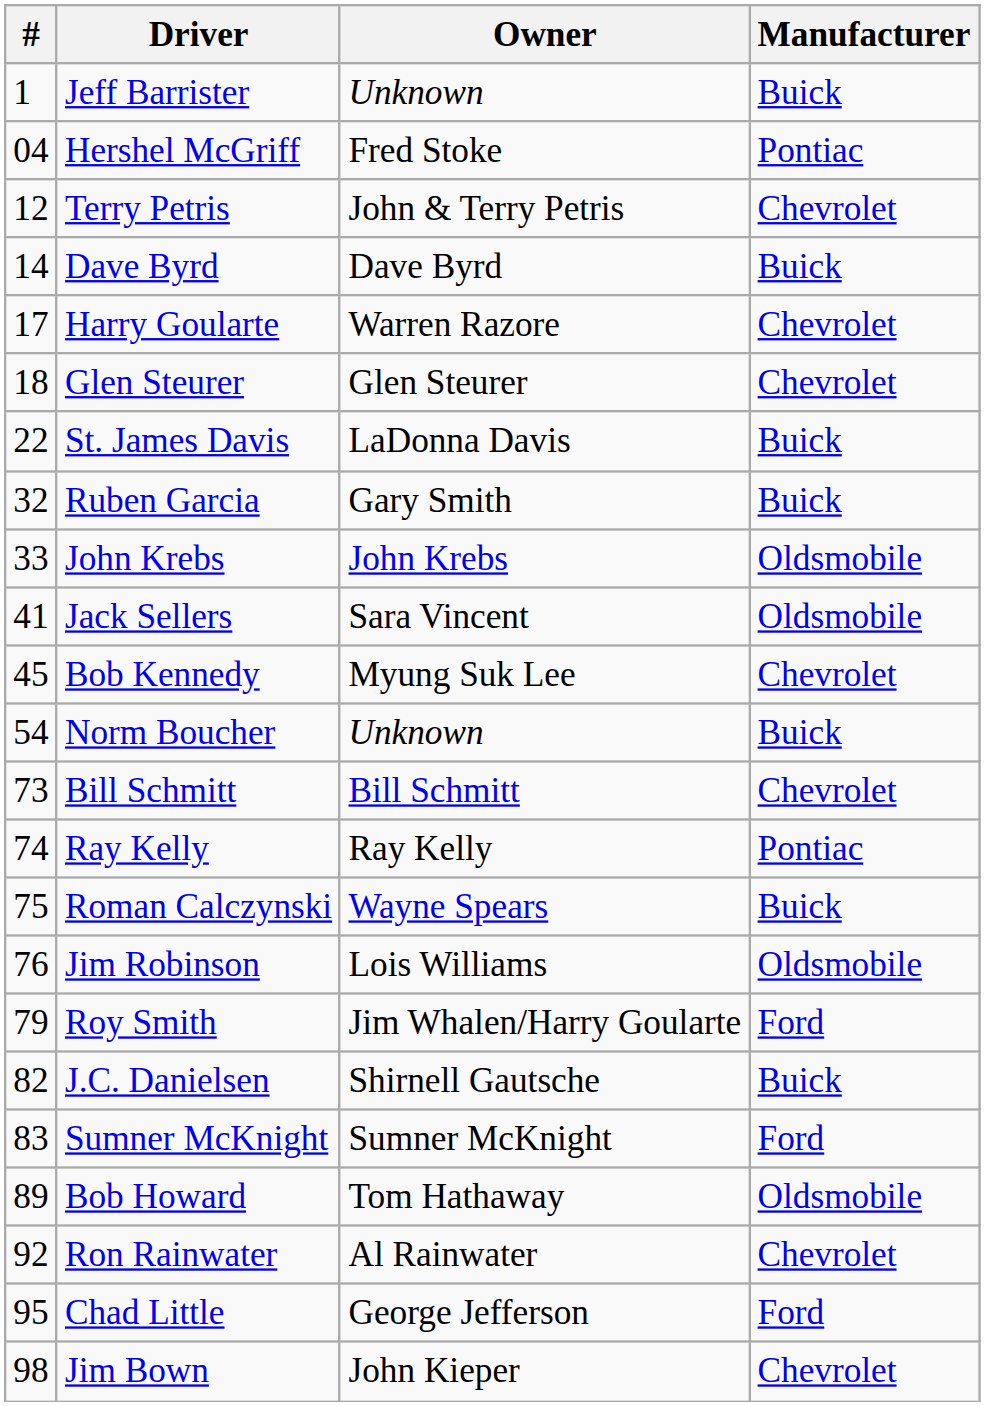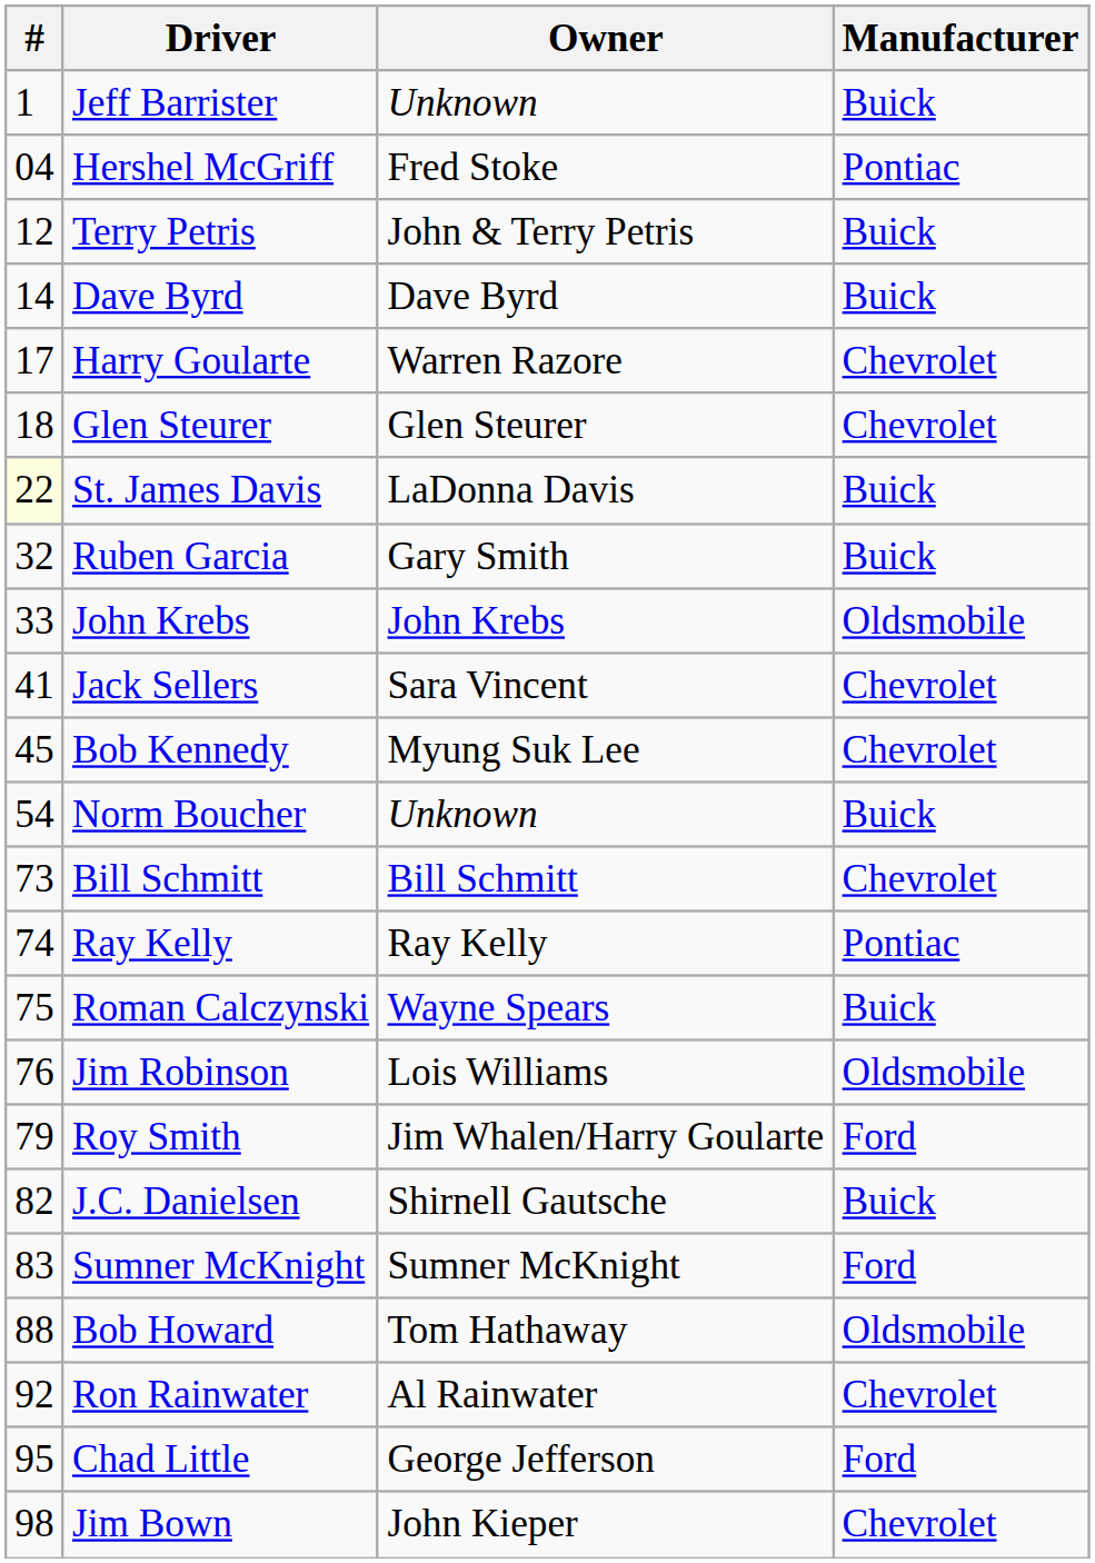Terry Petris | Manufacturer: Chevrolet -> Buick
St. James Davis | #: no background -> lightyellow background
Jack Sellers | Manufacturer: Oldsmobile -> Chevrolet
Bob Howard | #: 89 -> 88
